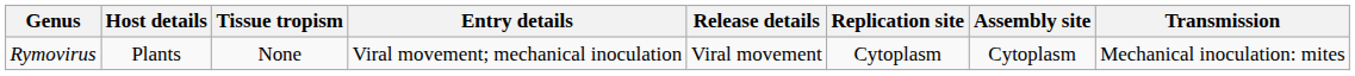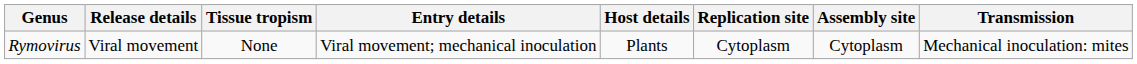columns swapped: Host details <-> Release details
